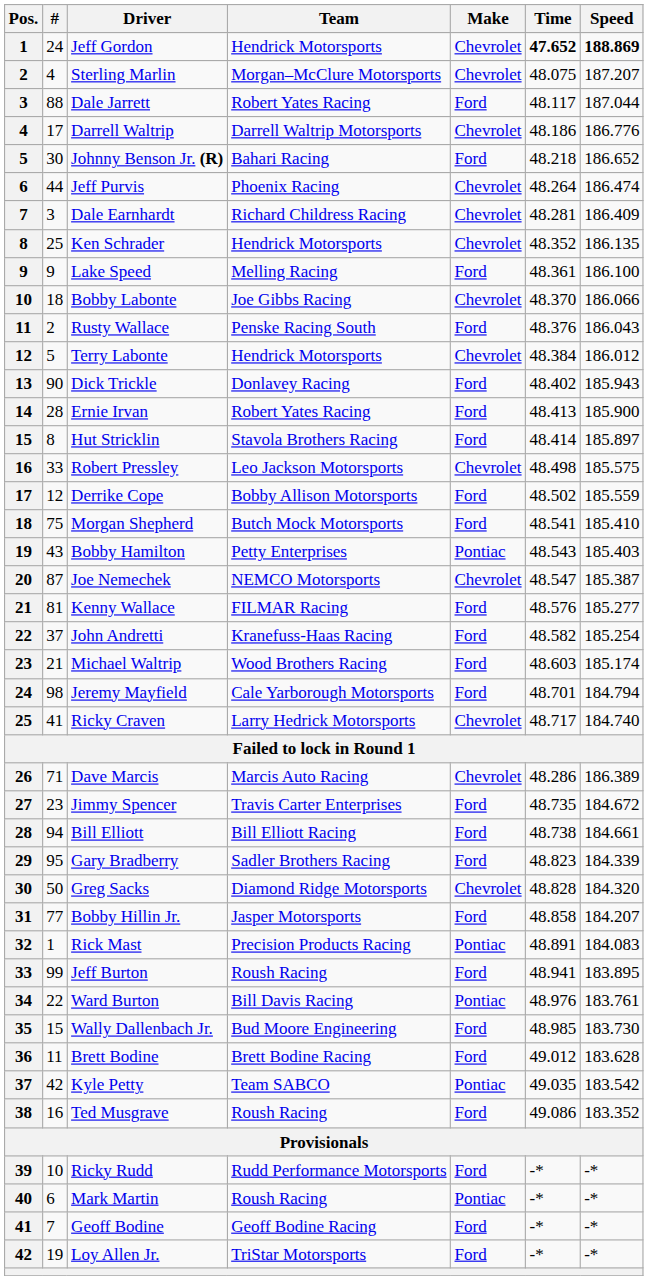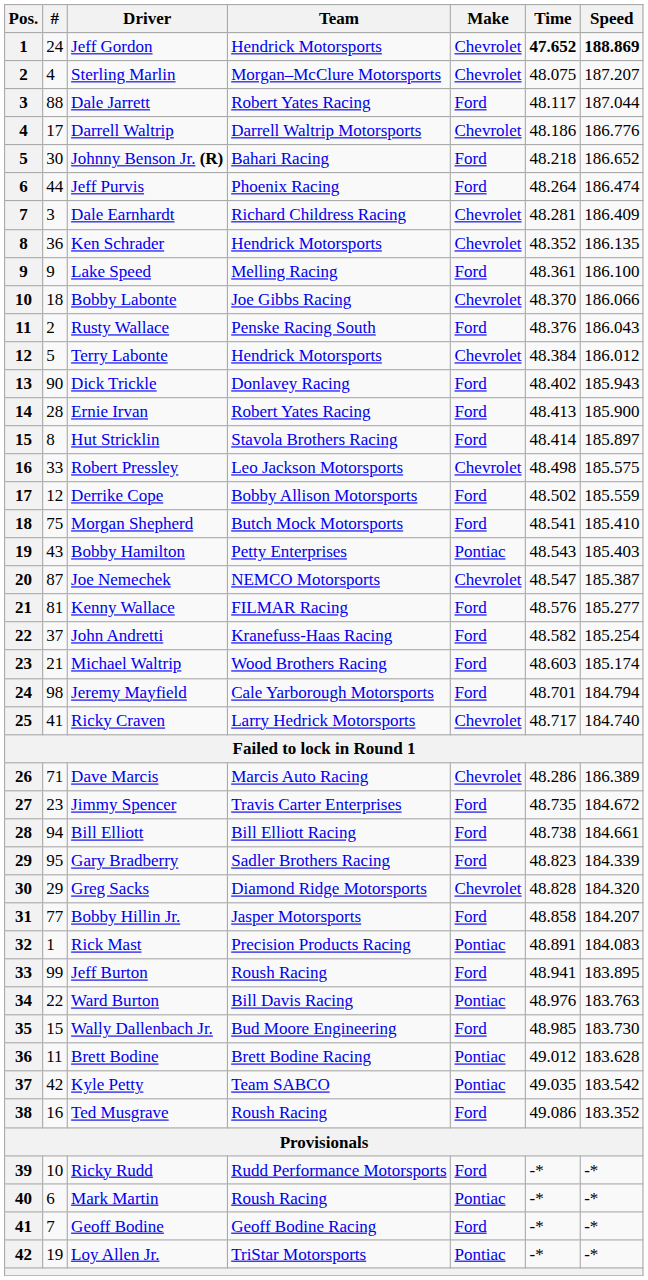Jeff Purvis | Make: Chevrolet -> Ford
Ken Schrader | #: 25 -> 36
Greg Sacks | #: 50 -> 29
Ward Burton | Speed: 183.761 -> 183.763
Brett Bodine | Make: Ford -> Pontiac
Loy Allen Jr. | Make: Ford -> Pontiac
